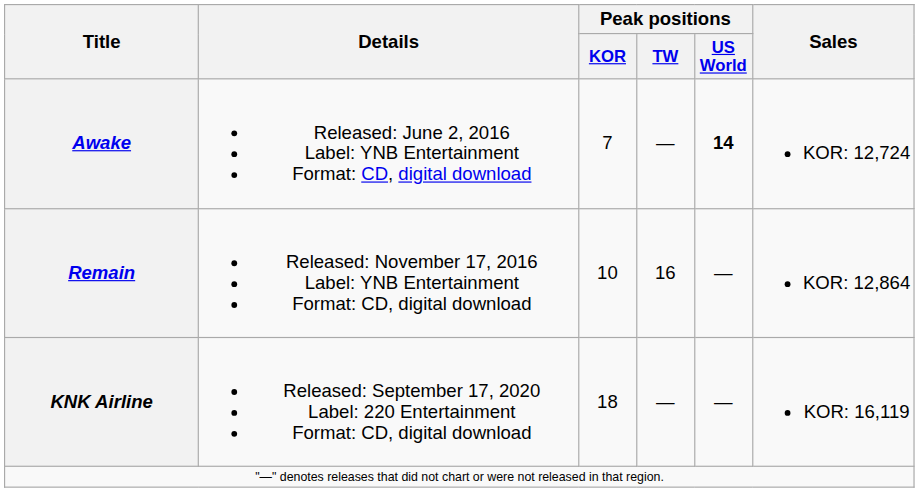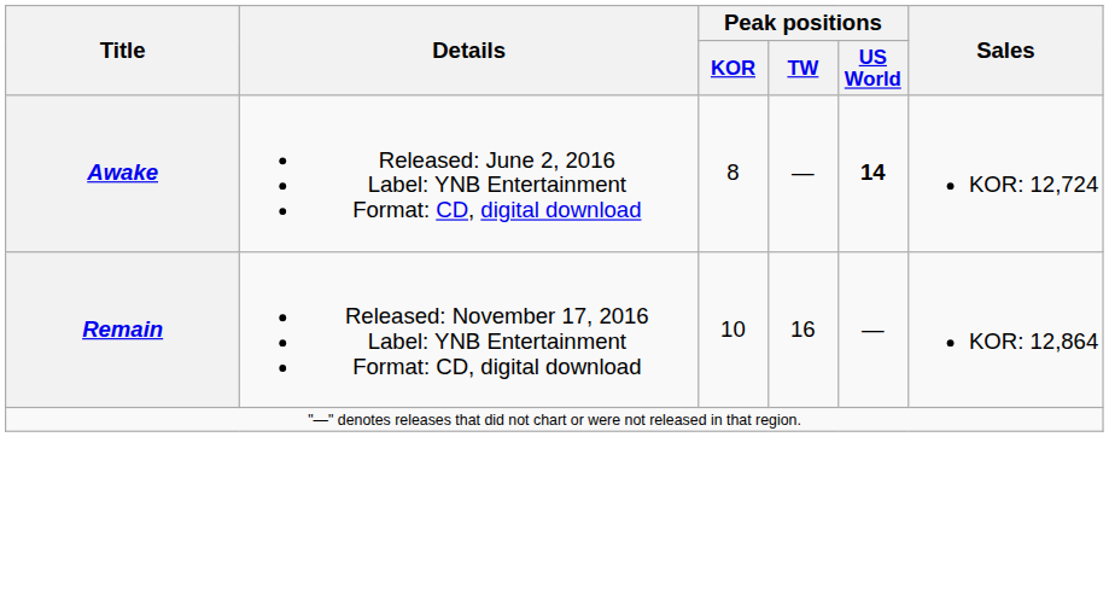Awake | Peak positions / KOR: 7 -> 8
- row: KNK Airline | Released: September 17, 2020 Label: 220 Entertainment Format: CD, digital download | 18 | — | — | KOR: 16,119
